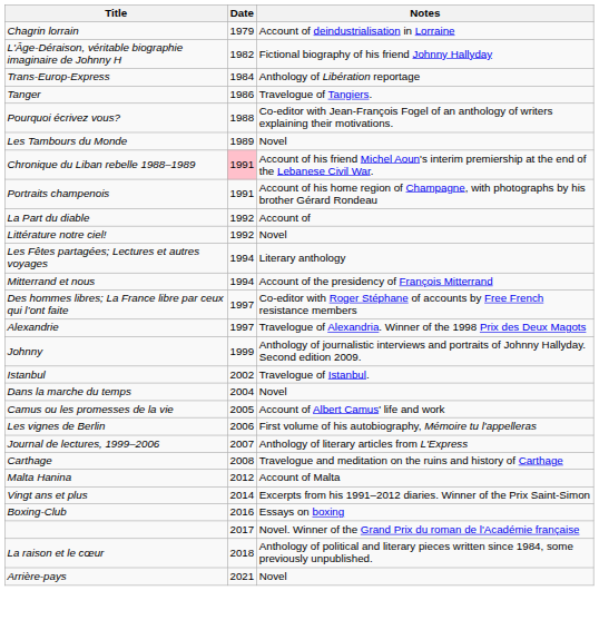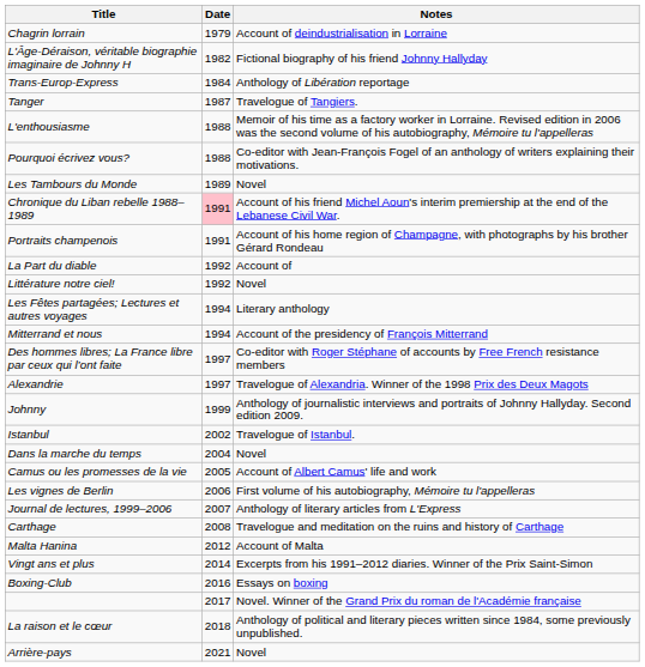Tanger | Date: 1986 -> 1987
+ row: L'enthousiasme | 1988 | Memoir of his time as a factory worker in Lorraine. Revised edition in 2006 was the second volume of his autobiography, Mémoire tu l'appelleras
